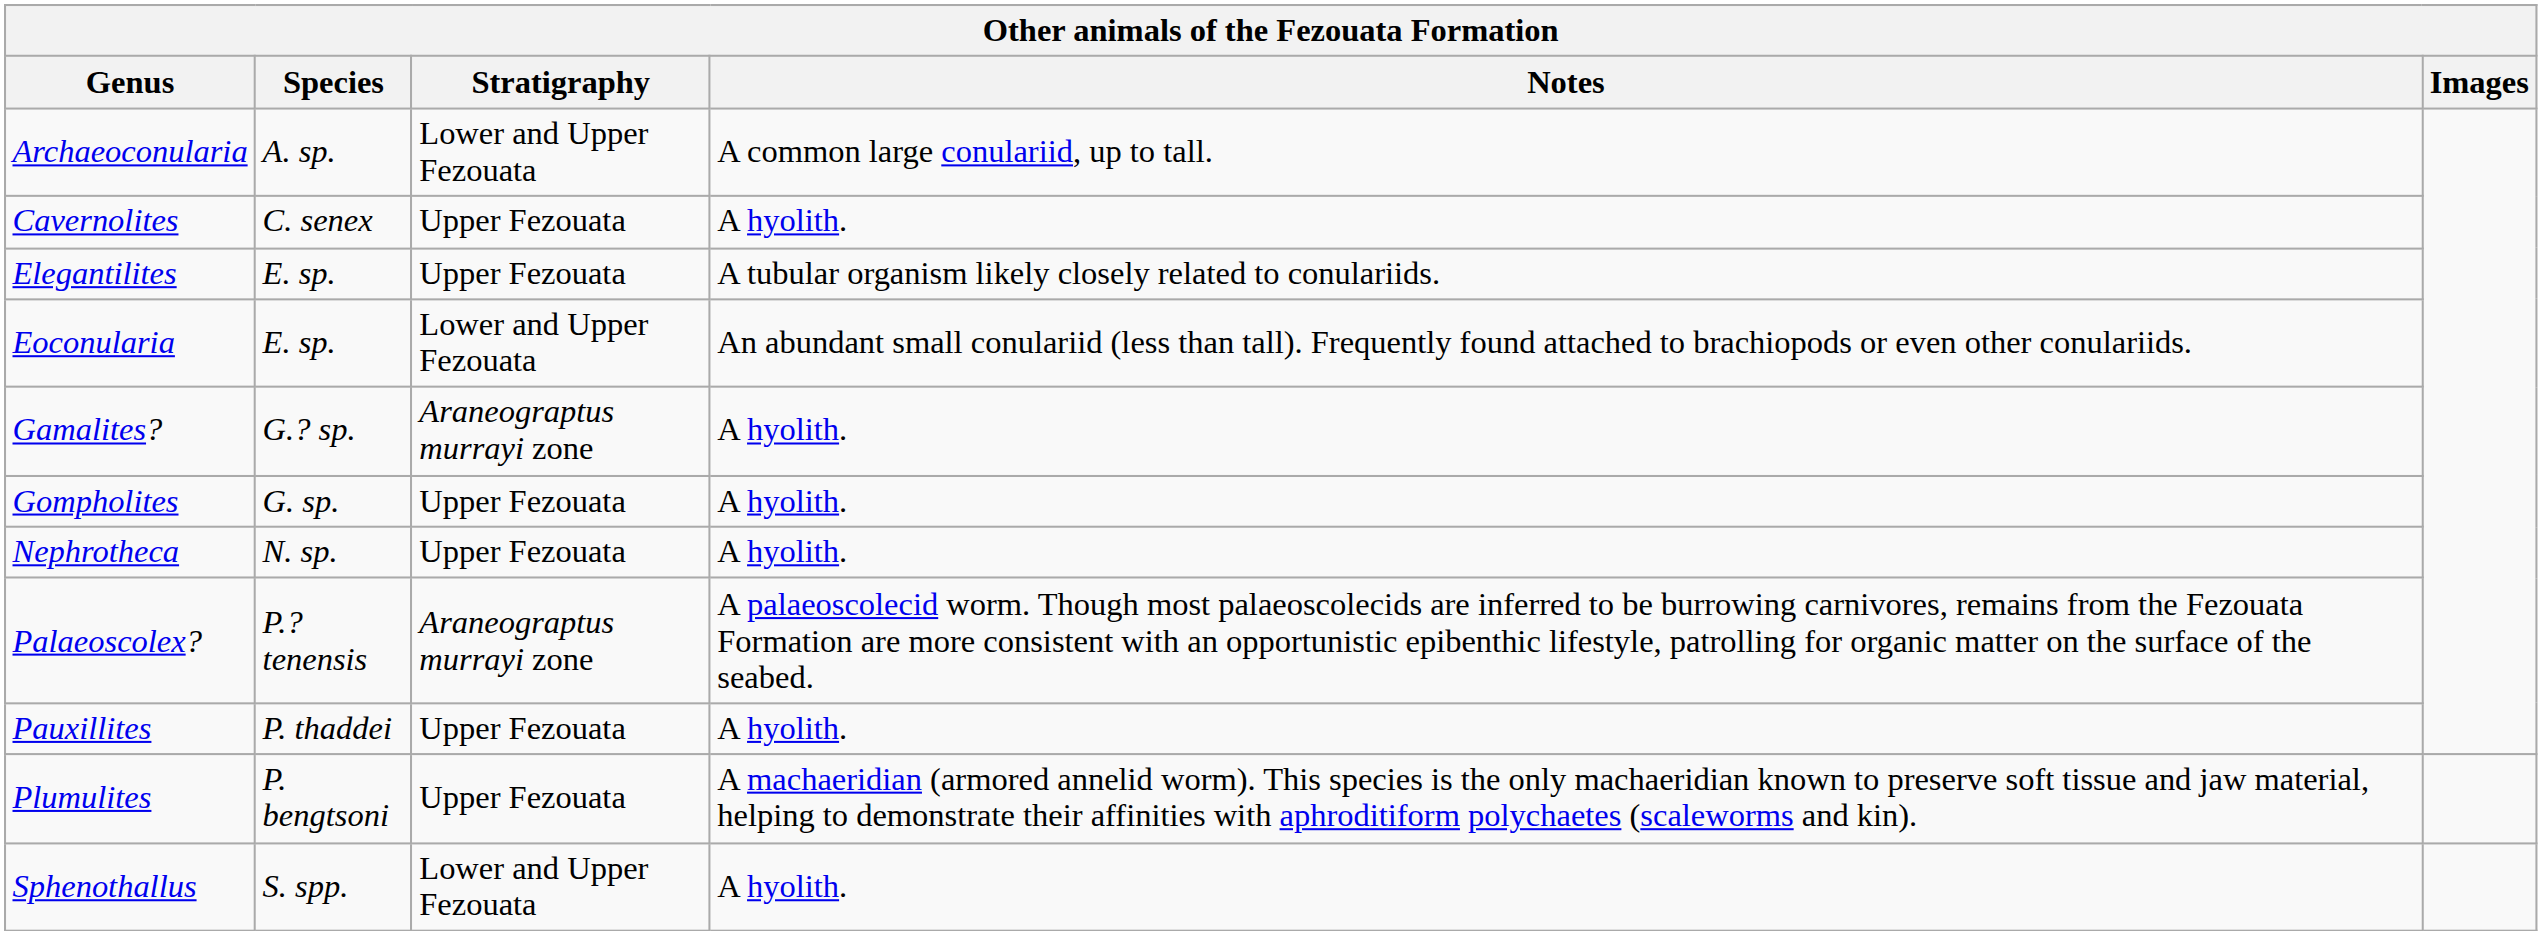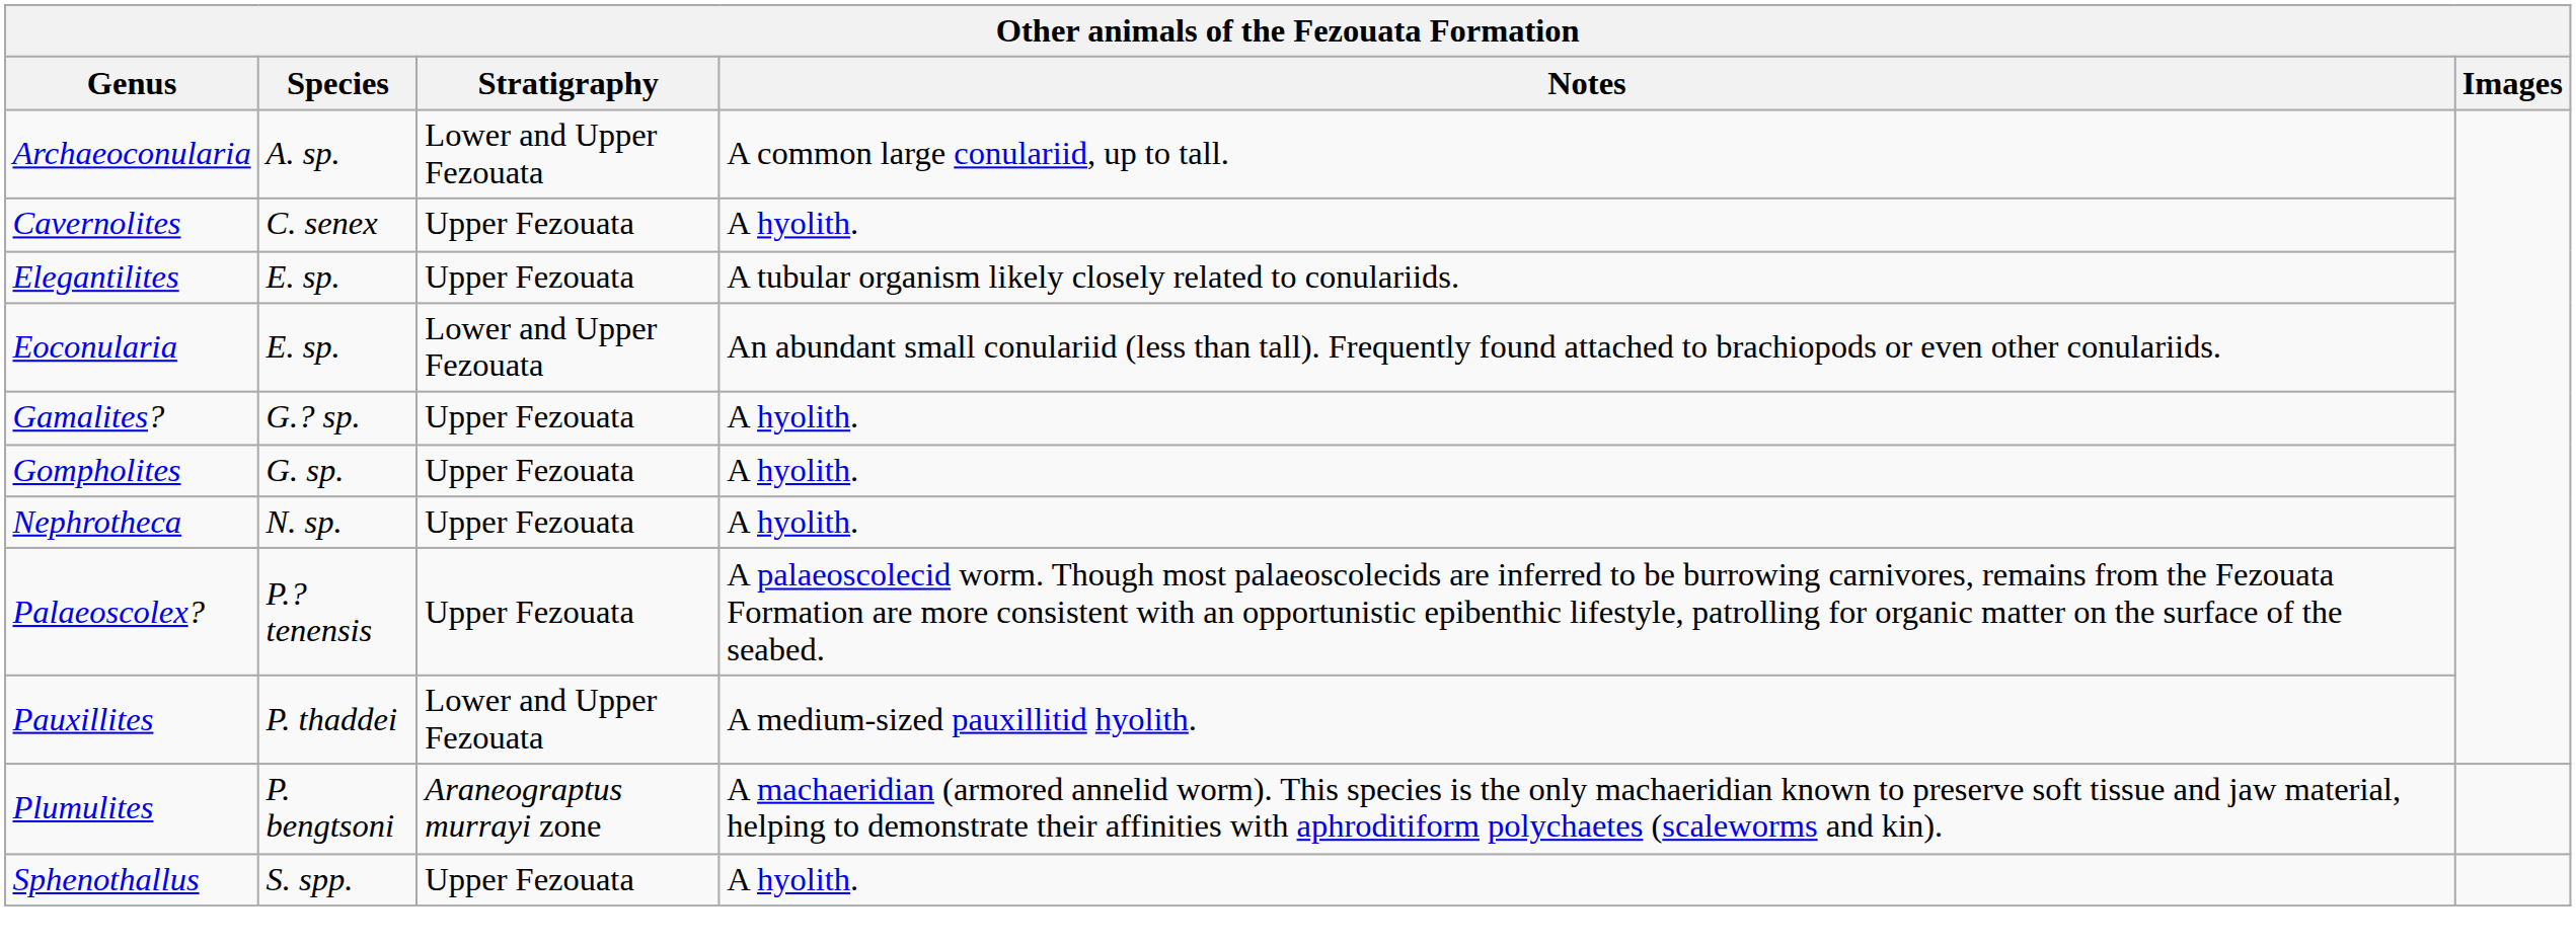Gamalites? | Stratigraphy: Araneograptus murrayi zone -> Upper Fezouata
Palaeoscolex? | Stratigraphy: Araneograptus murrayi zone -> Upper Fezouata
Pauxillites | Stratigraphy: Upper Fezouata -> Lower and Upper Fezouata
Pauxillites | Notes: A hyolith. -> A medium-sized pauxillitid hyolith.
Plumulites | Stratigraphy: Upper Fezouata -> Araneograptus murrayi zone
Sphenothallus | Stratigraphy: Lower and Upper Fezouata -> Upper Fezouata
